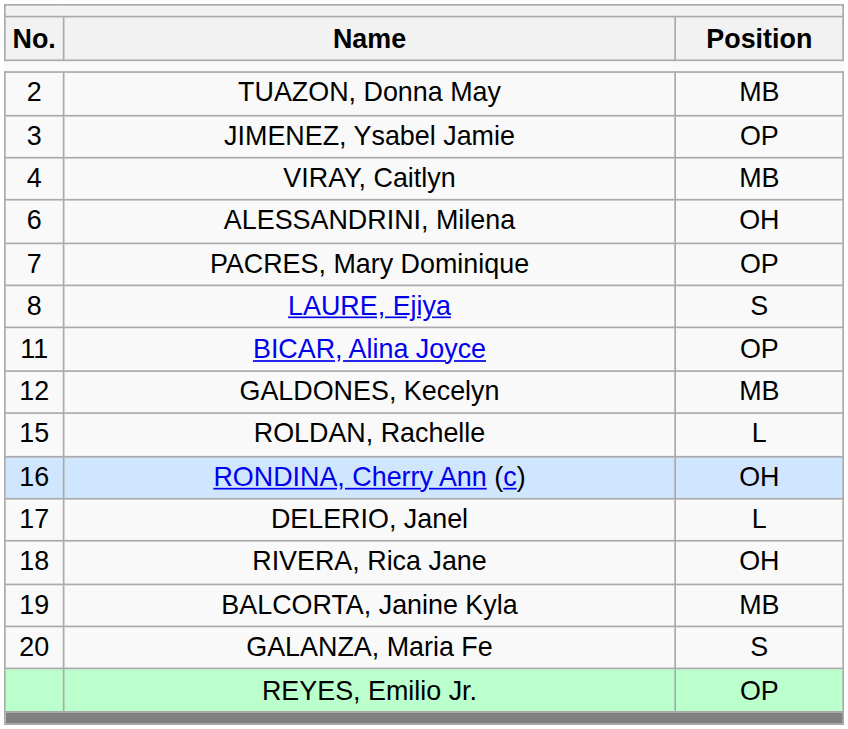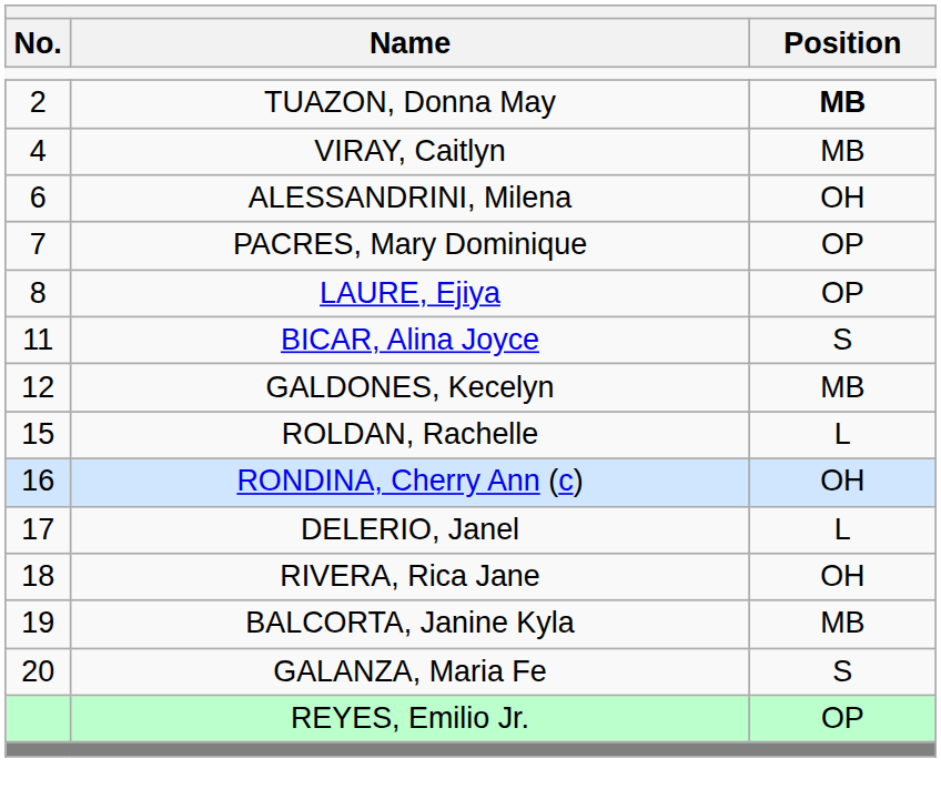TUAZON, Donna May | Position: normal -> bold
- row: 3 | JIMENEZ, Ysabel Jamie | OP
LAURE, Ejiya | Position: S -> OP
BICAR, Alina Joyce | Position: OP -> S
